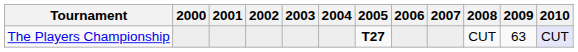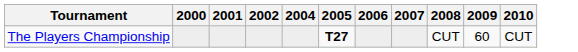- column: 2003
The Players Championship | 2009: 63 -> 60
The Players Championship | 2010: lavender background -> no background
